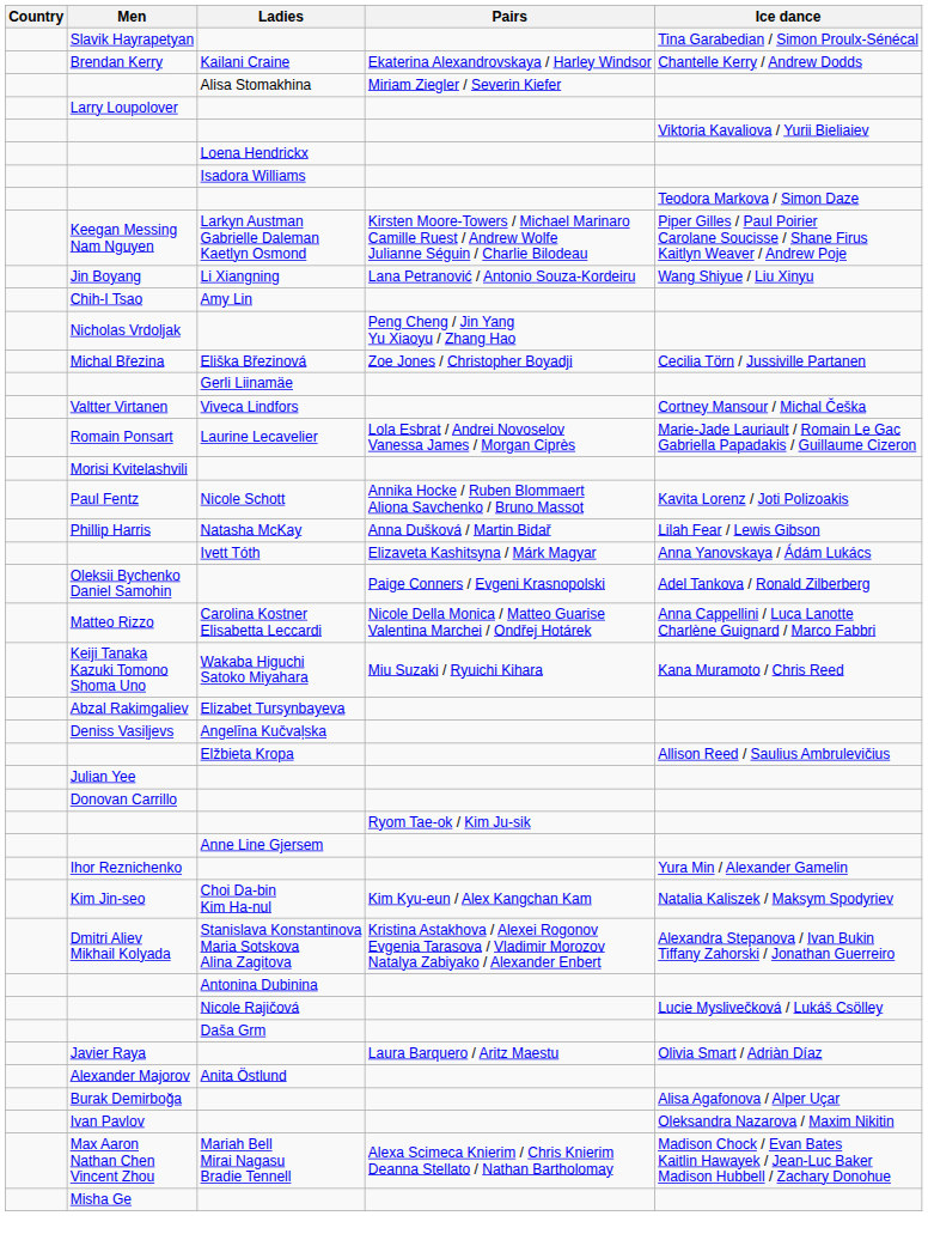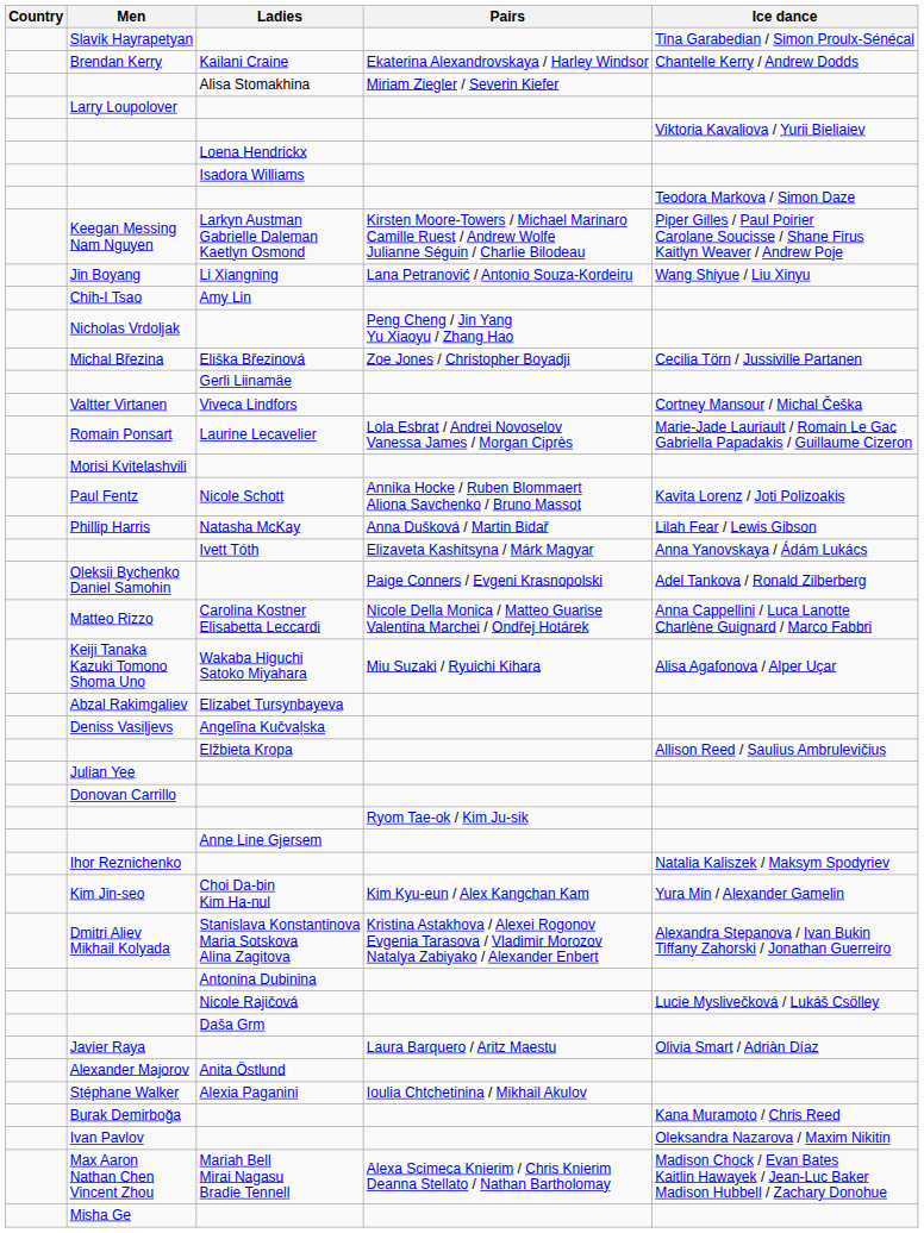Keiji Tanaka Kazuki Tomono Shoma Uno | Ice dance: Kana Muramoto / Chris Reed -> Alisa Agafonova / Alper Uçar
Ihor Reznichenko | Ice dance: Yura Min / Alexander Gamelin -> Natalia Kaliszek / Maksym Spodyriev
Kim Jin-seo | Ice dance: Natalia Kaliszek / Maksym Spodyriev -> Yura Min / Alexander Gamelin
+ row: Stéphane Walker | Alexia Paganini | Ioulia Chtchetinina / Mikhail Akulov
Burak Demirboğa | Ice dance: Alisa Agafonova / Alper Uçar -> Kana Muramoto / Chris Reed
